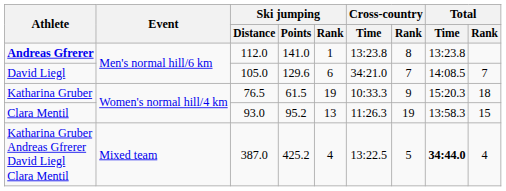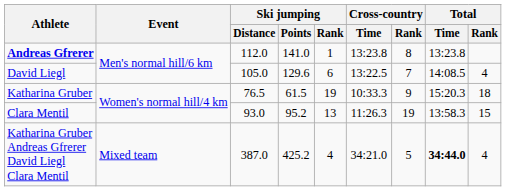David Liegl | Cross-country / Time: 34:21.0 -> 13:22.5
David Liegl | Total / Rank: 7 -> 4
Katharina Gruber Andreas Gfrerer David Liegl Clara Mentil | Cross-country / Time: 13:22.5 -> 34:21.0
